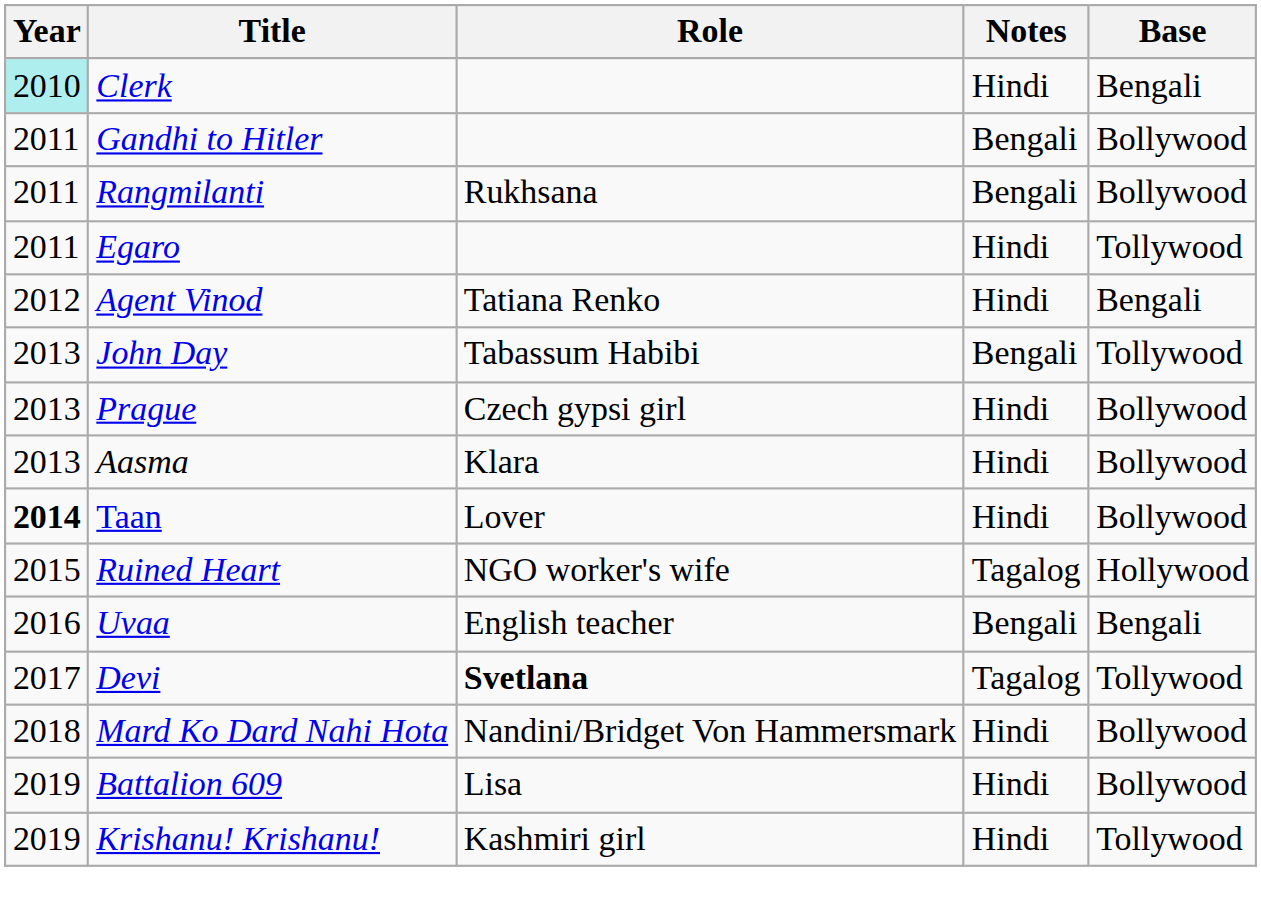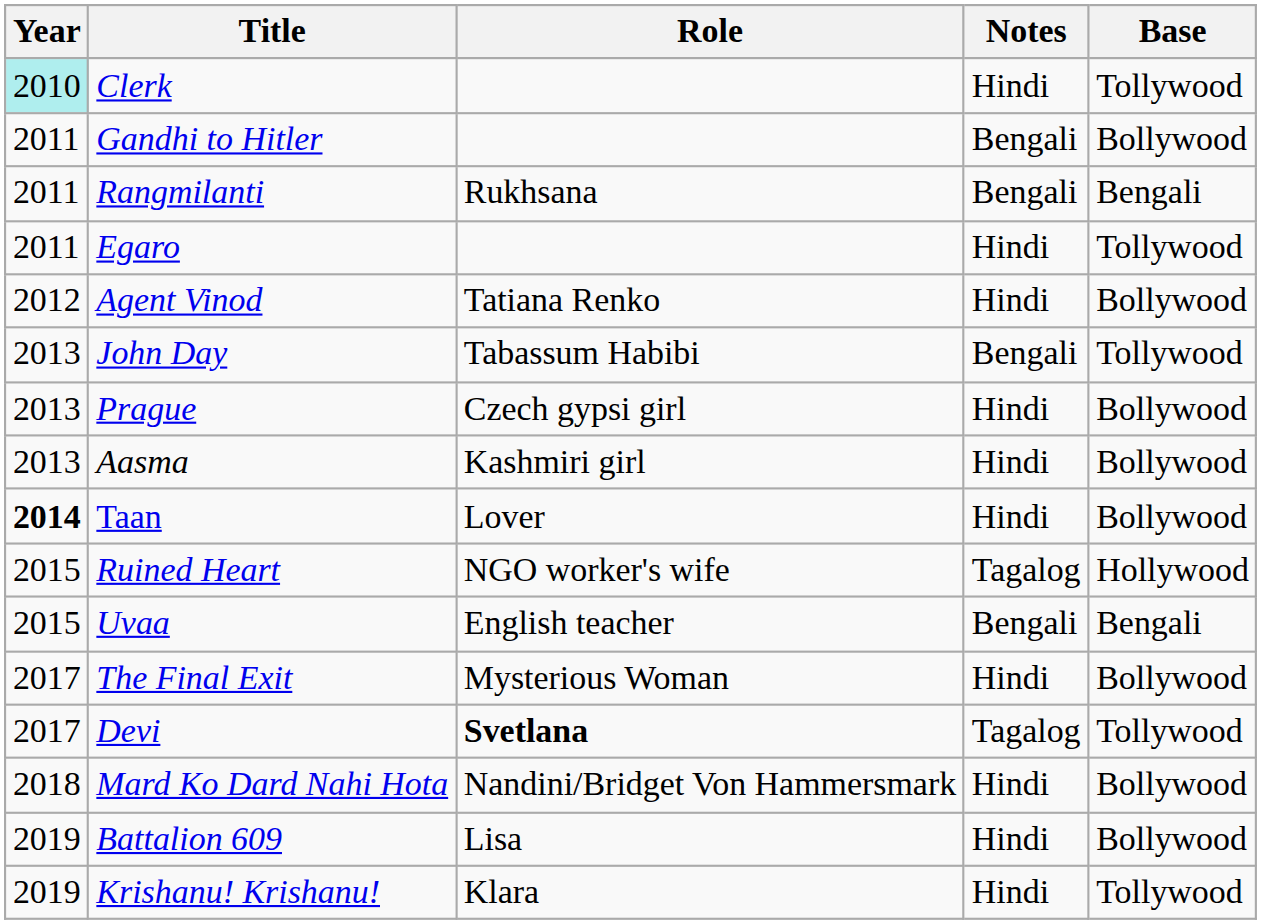Clerk | Base: Bengali -> Tollywood
Rangmilanti | Base: Bollywood -> Bengali
Agent Vinod | Base: Bengali -> Bollywood
Aasma | Role: Klara -> Kashmiri girl
Uvaa | Year: 2016 -> 2015
+ row: 2017 | The Final Exit | Mysterious Woman | Hindi | Bollywood
Krishanu! Krishanu! | Role: Kashmiri girl -> Klara
